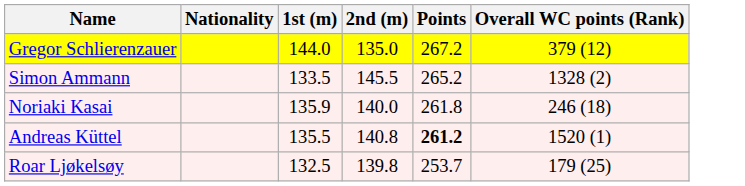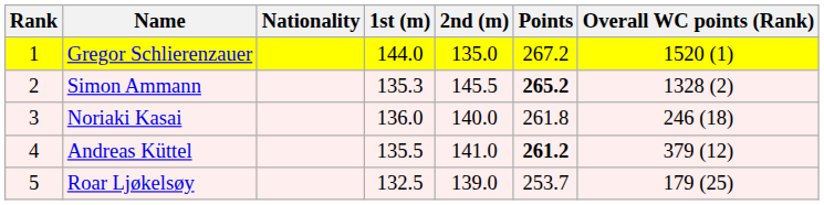+ column: Rank | 1 | 2 | 3 | 4 | 5
Gregor Schlierenzauer | Overall WC points (Rank): 379 (12) -> 1520 (1)
Simon Ammann | 1st (m): 133.5 -> 135.3
Simon Ammann | Points: normal -> bold
Noriaki Kasai | 1st (m): 135.9 -> 136.0
Andreas Küttel | 2nd (m): 140.8 -> 141.0
Andreas Küttel | Overall WC points (Rank): 1520 (1) -> 379 (12)
Roar Ljøkelsøy | 2nd (m): 139.8 -> 139.0
